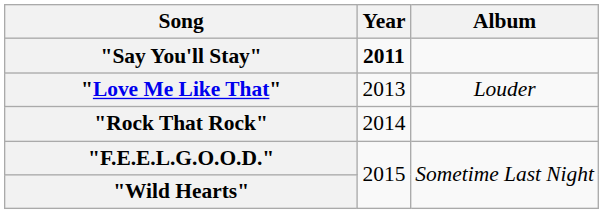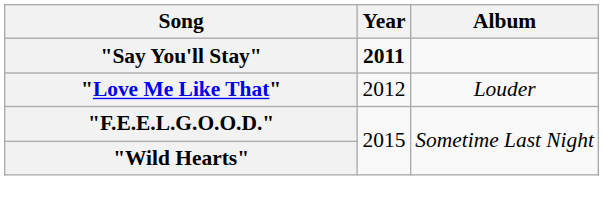"Love Me Like That" | Year: 2013 -> 2012
- row: "Rock That Rock" | 2014
